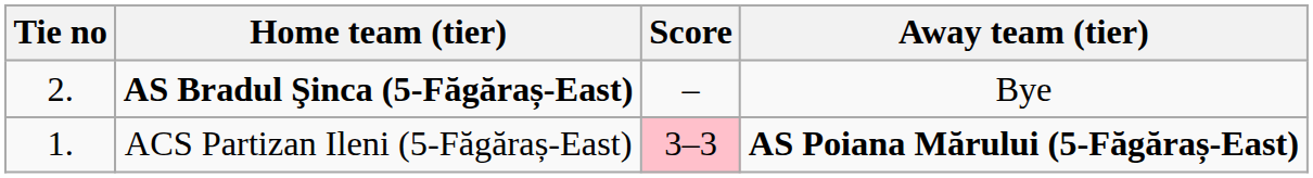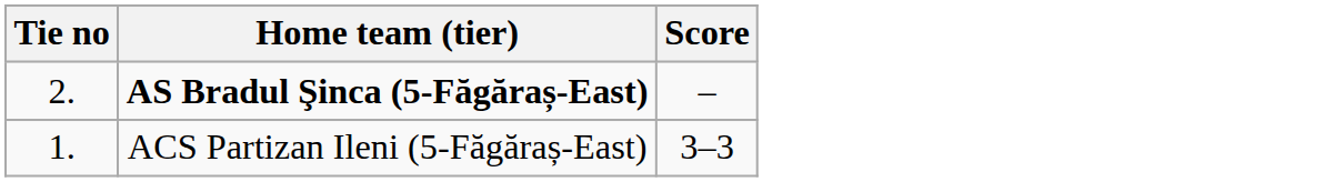- column: Away team (tier) | Bye | AS Poiana Mărului (5-Făgăraș-East)
ACS Partizan Ileni (5-Făgăraș-East) | Score: pink background -> no background
